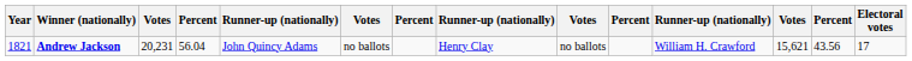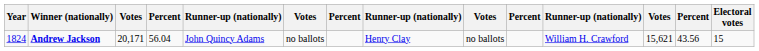Andrew Jackson | Year: 1821 -> 1824
Andrew Jackson | column 3: 20,231 -> 20,171
Andrew Jackson | Electoral votes: 17 -> 15
